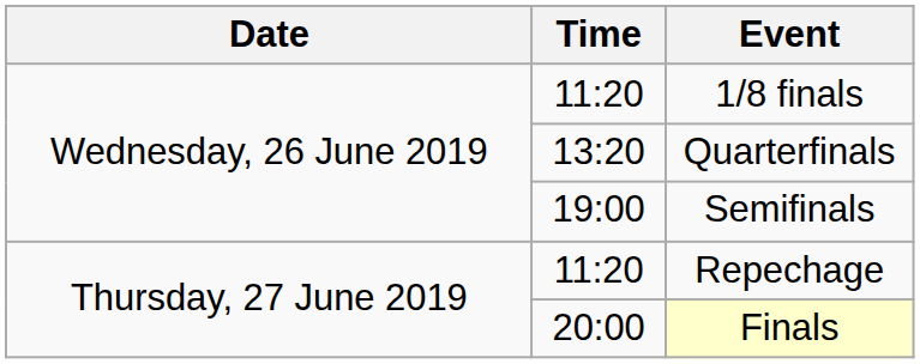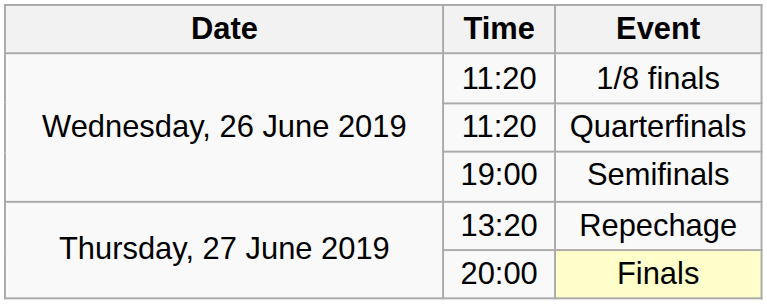Quarterfinals | Time: 13:20 -> 11:20
Repechage | Time: 11:20 -> 13:20
